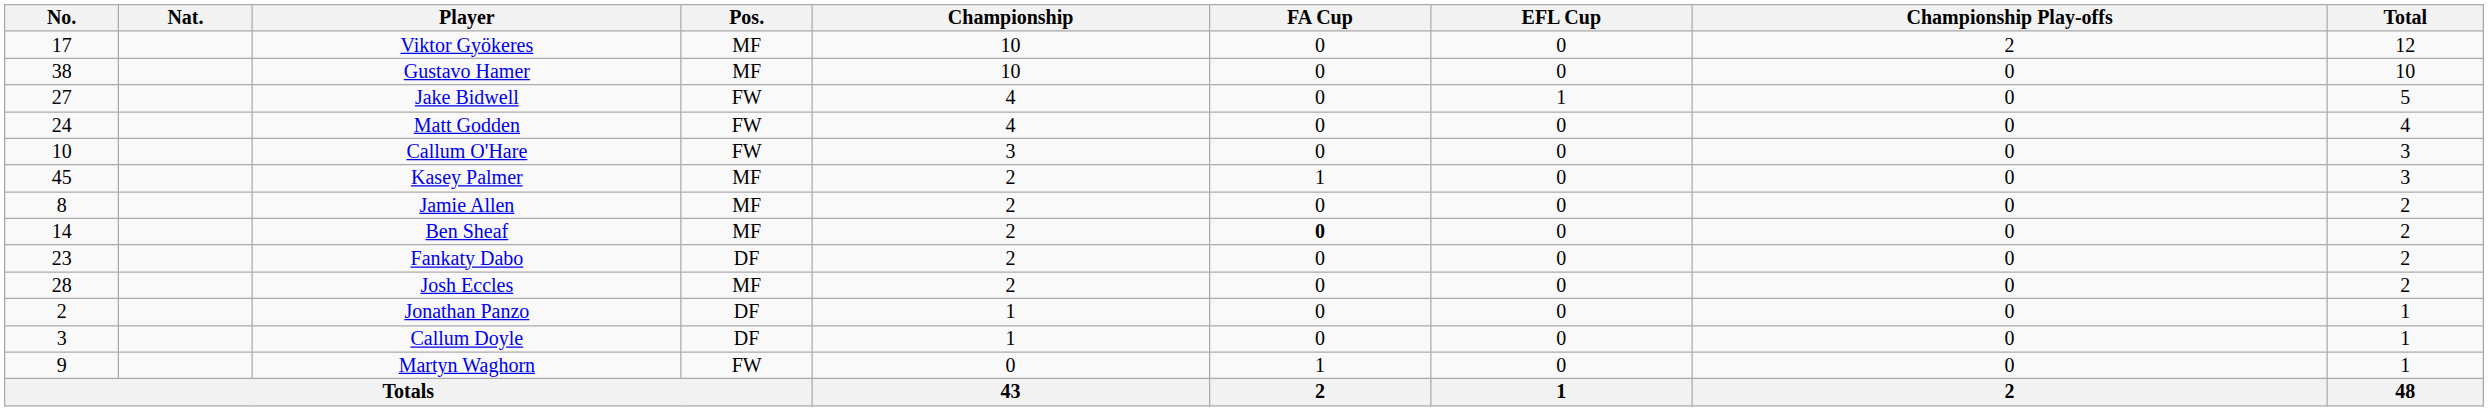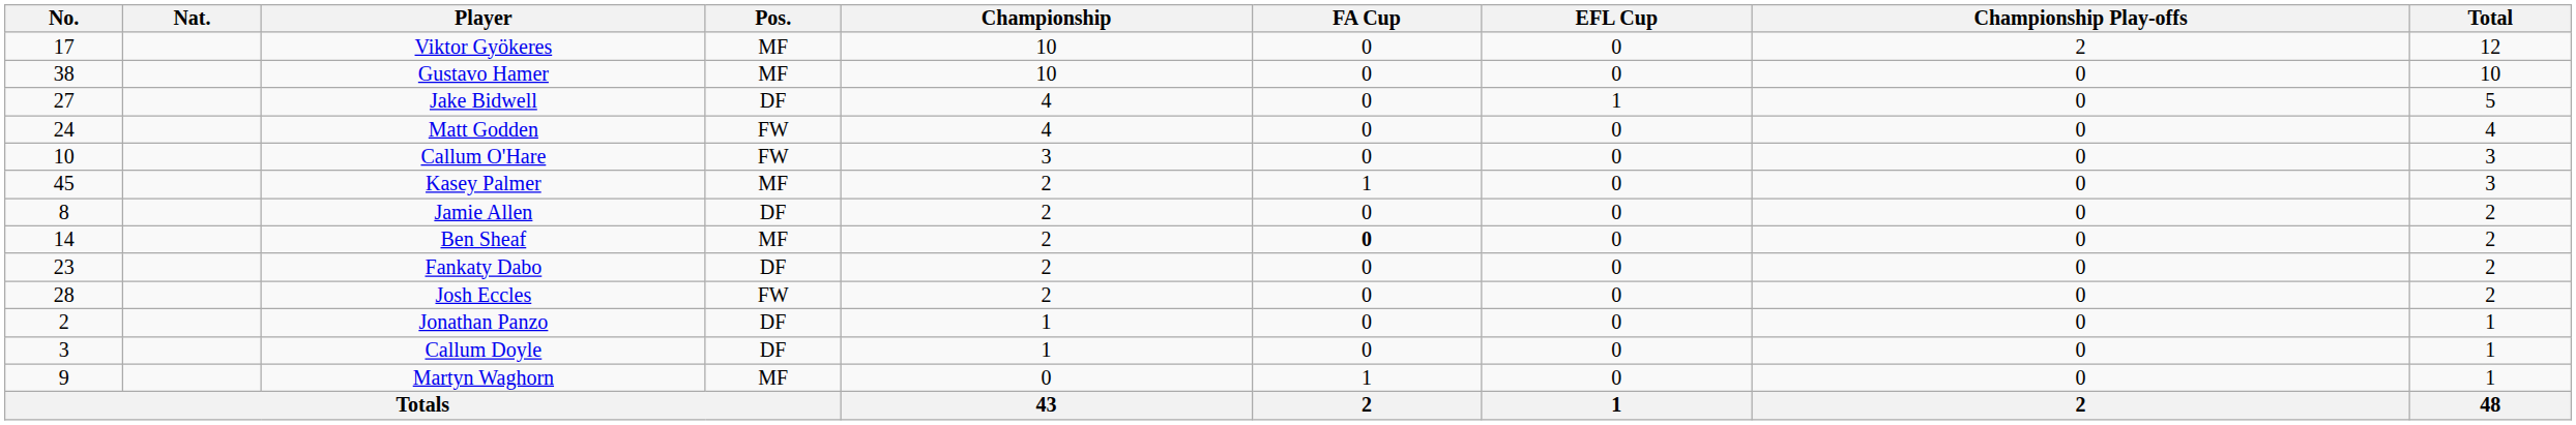Jake Bidwell | Pos.: FW -> DF
Jamie Allen | Pos.: MF -> DF
Josh Eccles | Pos.: MF -> FW
Martyn Waghorn | Pos.: FW -> MF
